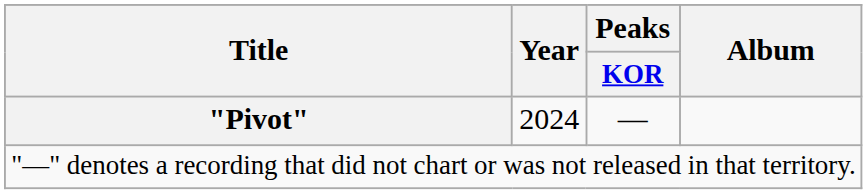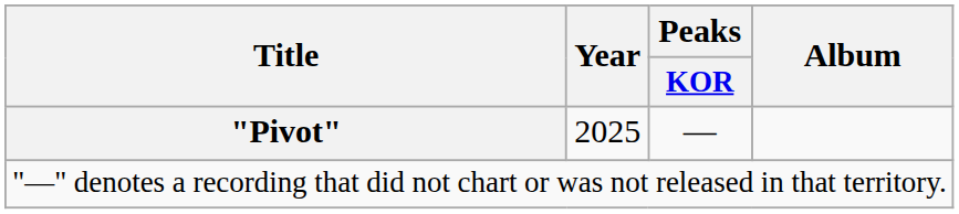"Pivot" | Year: 2024 -> 2025
